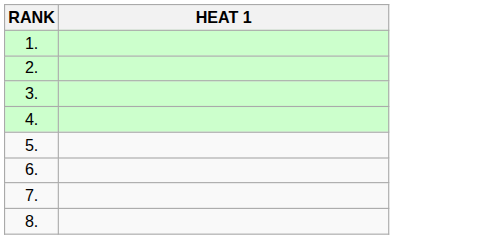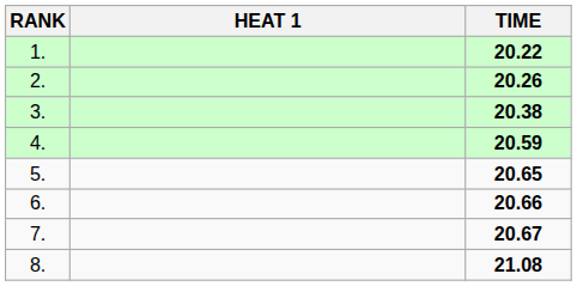+ column: TIME | 20.22 | 20.26 | 20.38 | 20.59 | 20.65 | 20.66 | 20.67 | 21.08
